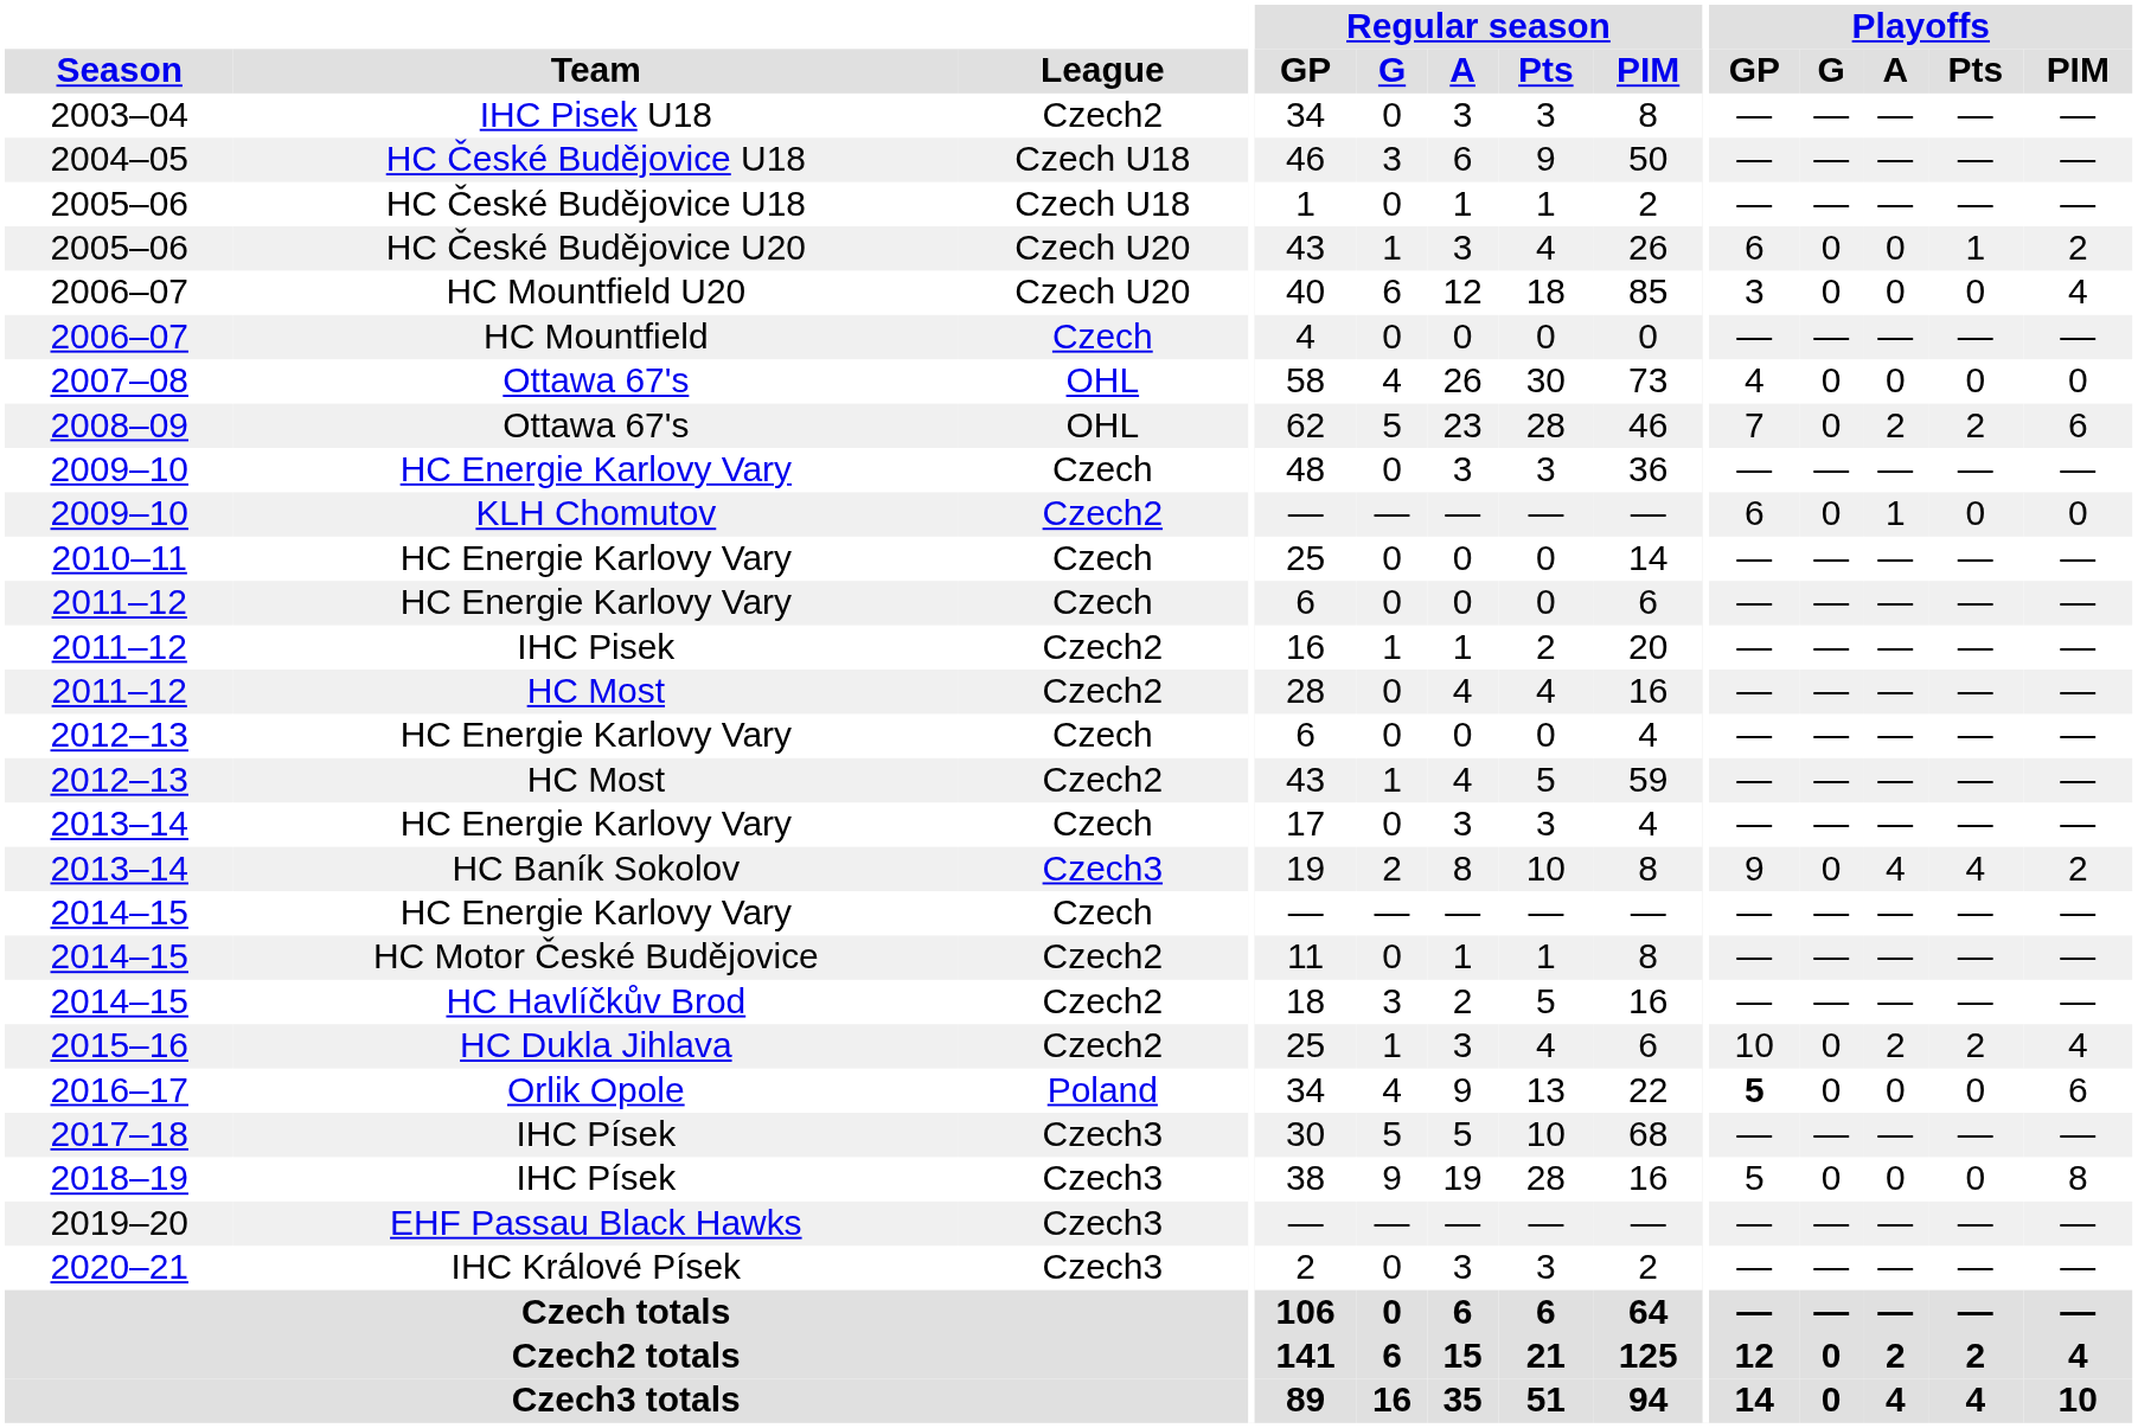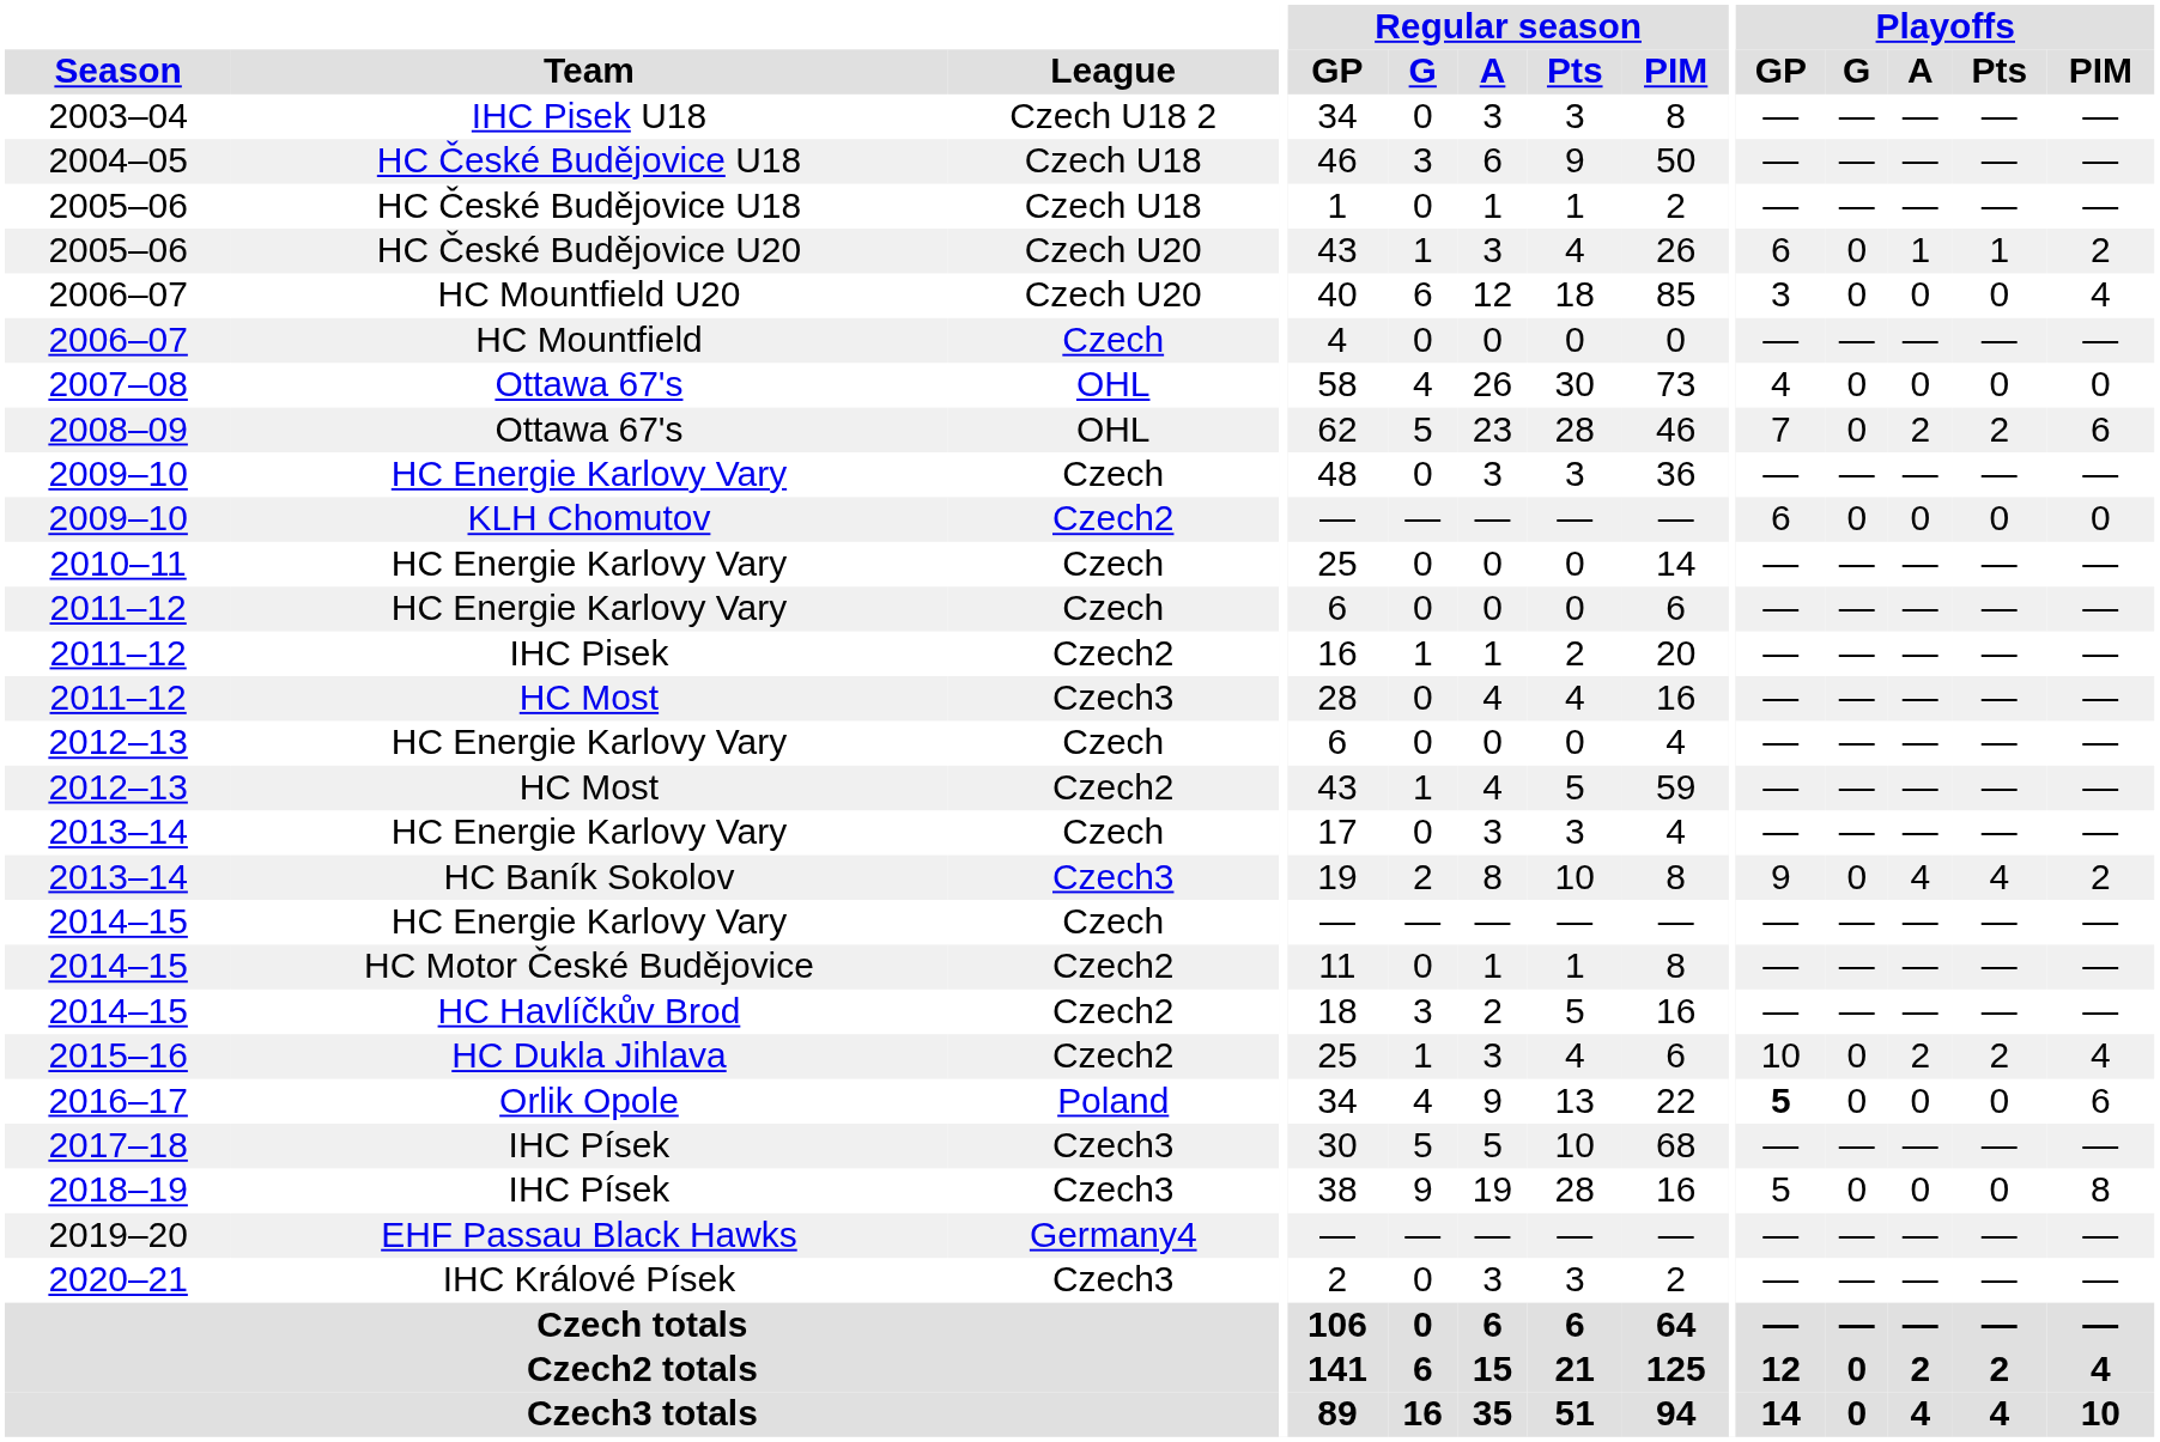2003–04 | League: Czech2 -> Czech U18 2
2005–06 / HC České Budějovice U20 | Playoffs / A: 0 -> 1
2009–10 / KLH Chomutov | Playoffs / A: 1 -> 0
2011–12 / HC Most | League: Czech2 -> Czech3
2019–20 | League: Czech3 -> Germany4
